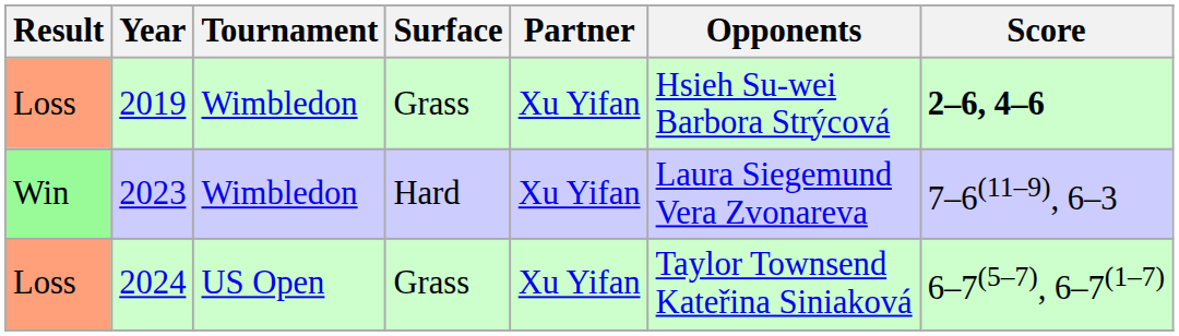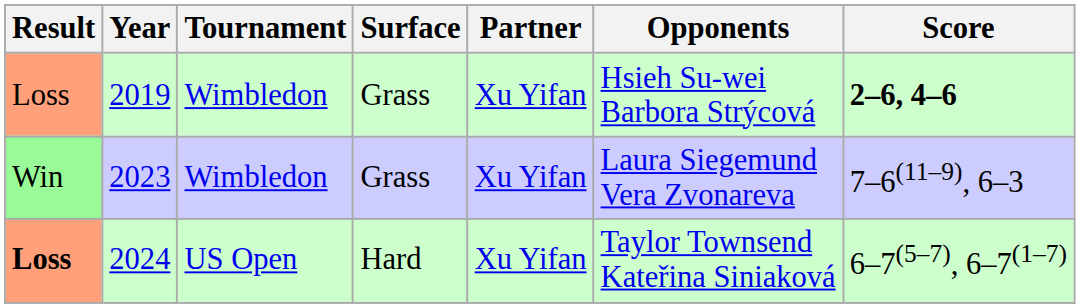2023 | Surface: Hard -> Grass
2024 | Result: normal -> bold
2024 | Surface: Grass -> Hard
